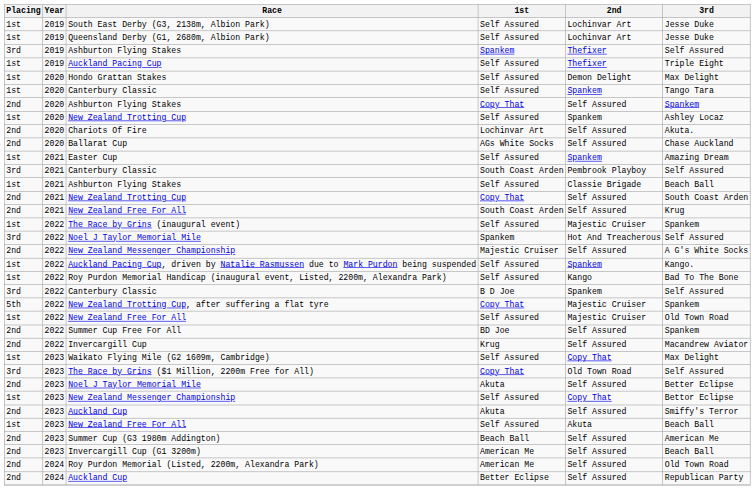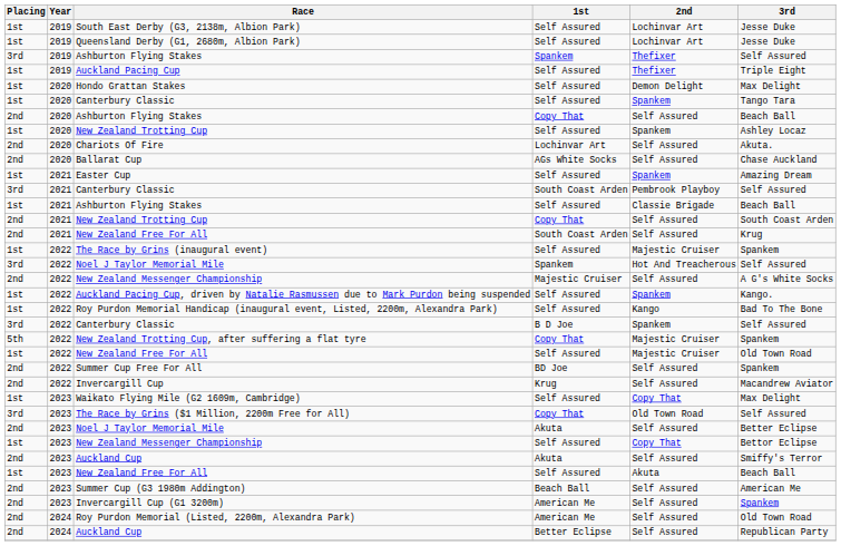2020 / Ashburton Flying Stakes | 3rd: Spankem -> Beach Ball
Invercargill Cup (G1 3200m) | 3rd: Beach Ball -> Spankem
